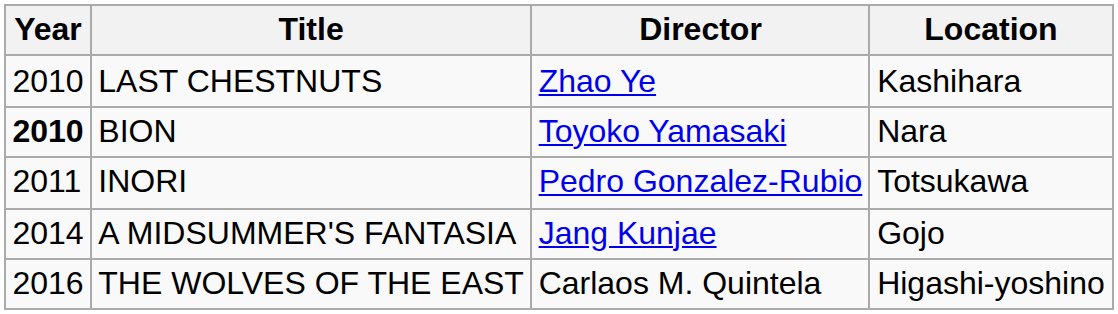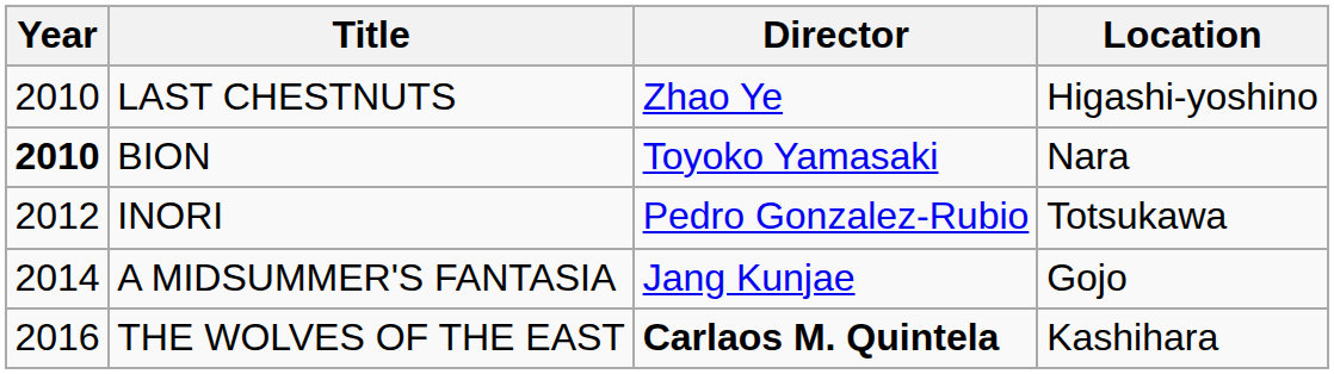LAST CHESTNUTS | Location: Kashihara -> Higashi-yoshino
INORI | Year: 2011 -> 2012
THE WOLVES OF THE EAST | Director: normal -> bold
THE WOLVES OF THE EAST | Location: Higashi-yoshino -> Kashihara
